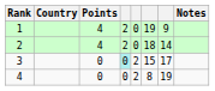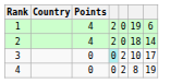- column: Notes
1 | column 7: 9 -> 6
3 | column 6: 15 -> 10
